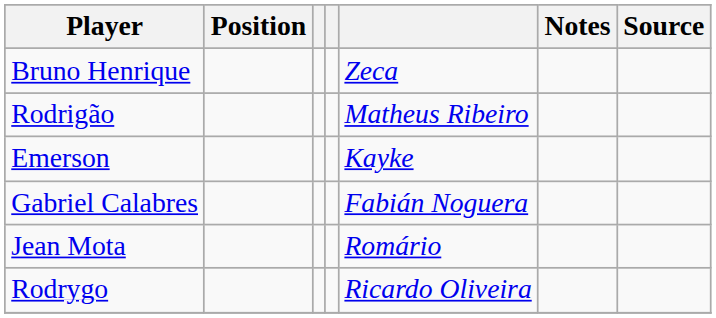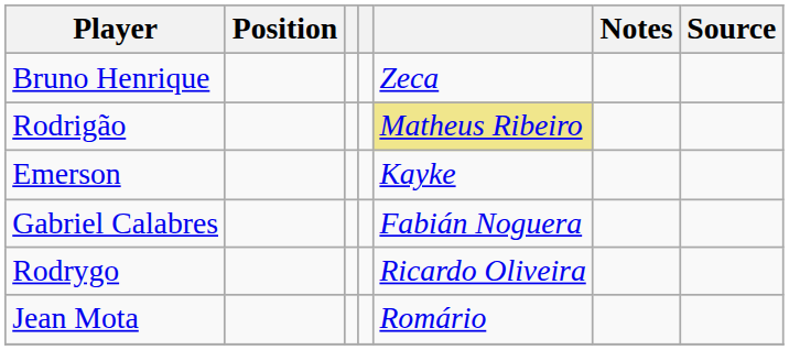Rodrigão | column 5: no background -> khaki background
rows swapped: Jean Mota <-> Rodrygo
